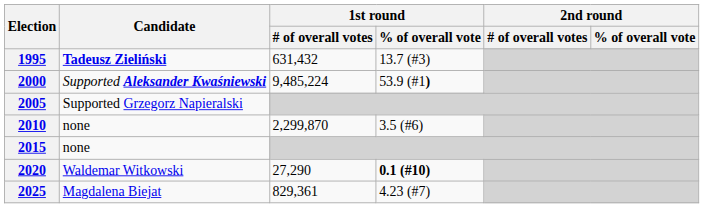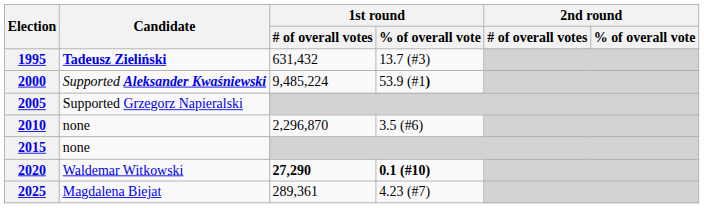2010 | 1st round / # of overall votes: 2,299,870 -> 2,296,870
2020 | 1st round / # of overall votes: normal -> bold
2025 | 1st round / # of overall votes: 829,361 -> 289,361
